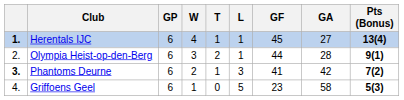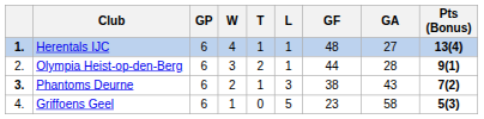Herentals IJC | GF: 45 -> 48
Phantoms Deurne | GF: 41 -> 38
Phantoms Deurne | GA: 42 -> 43
